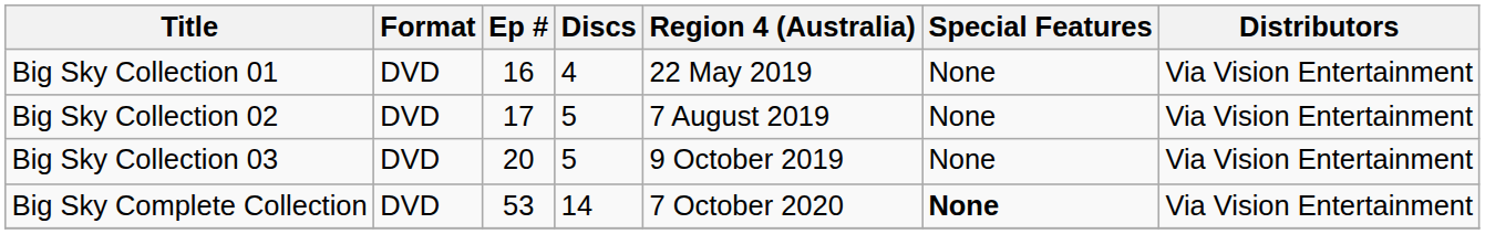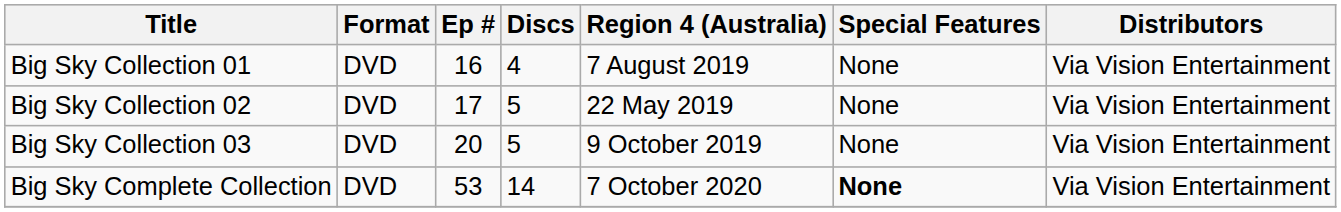Big Sky Collection 01 | Region 4 (Australia): 22 May 2019 -> 7 August 2019
Big Sky Collection 02 | Region 4 (Australia): 7 August 2019 -> 22 May 2019
